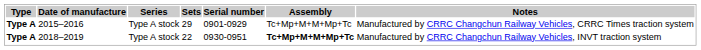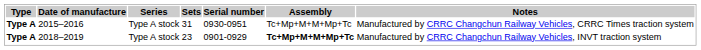2015–2016 | Sets: 29 -> 31
2015–2016 | Serial number: 0901-0929 -> 0930-0951
2018–2019 | Sets: 22 -> 23
2018–2019 | Serial number: 0930-0951 -> 0901-0929
